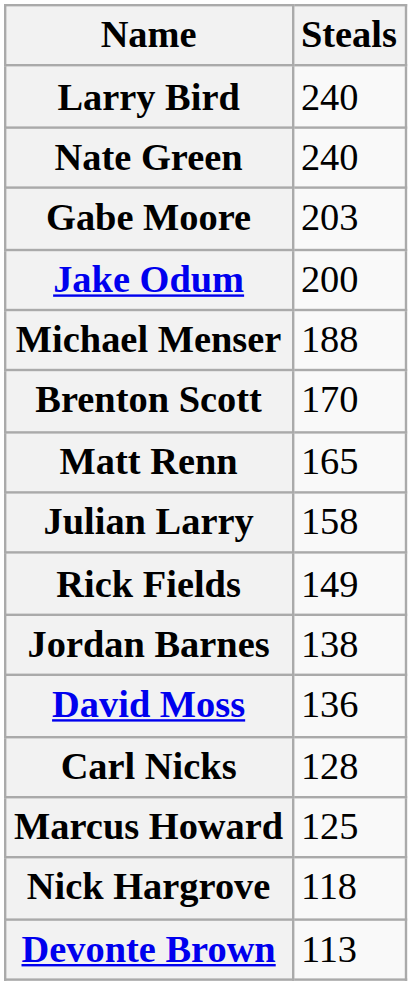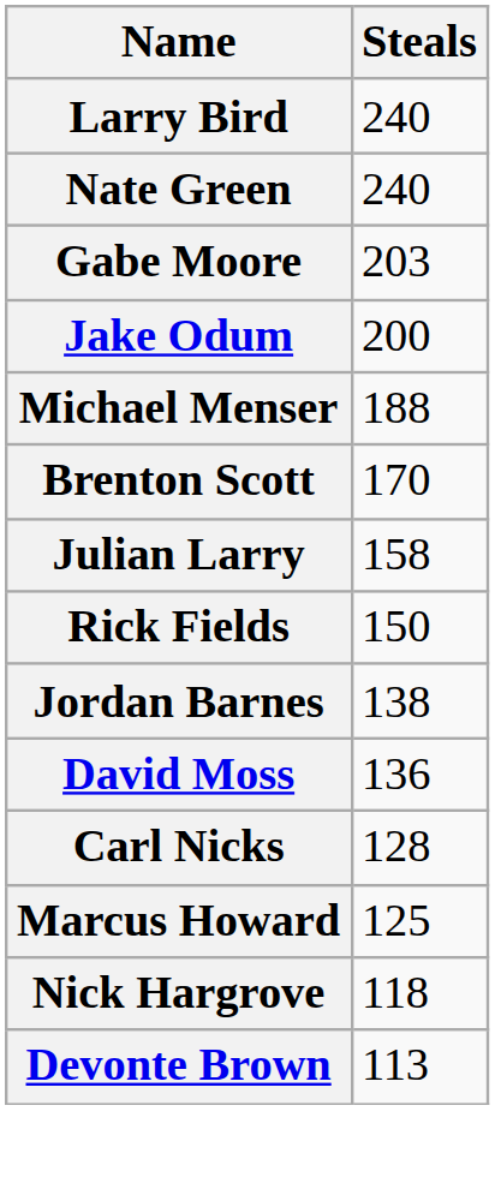- row: Matt Renn | 165
Rick Fields | Steals: 149 -> 150
